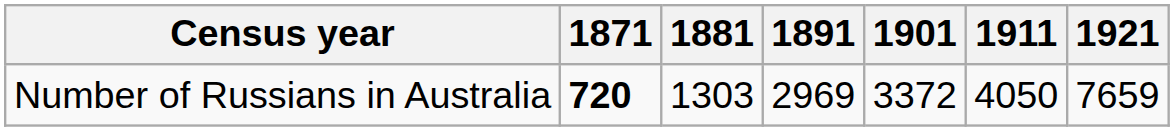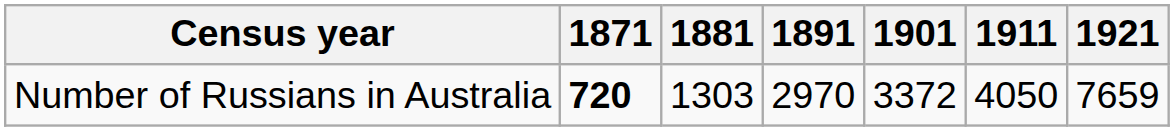Number of Russians in Australia | 1891: 2969 -> 2970
